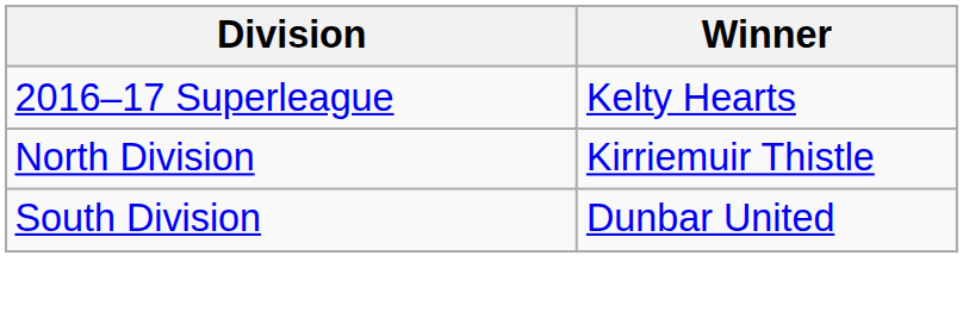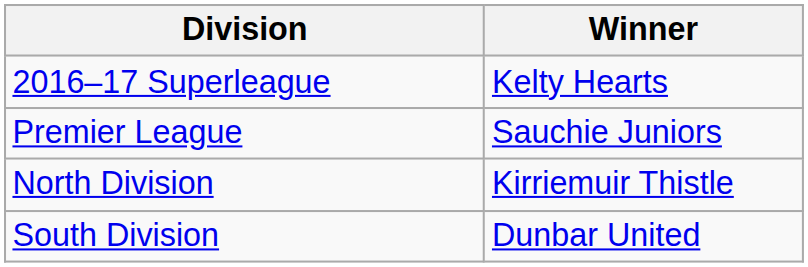+ row: Premier League | Sauchie Juniors
